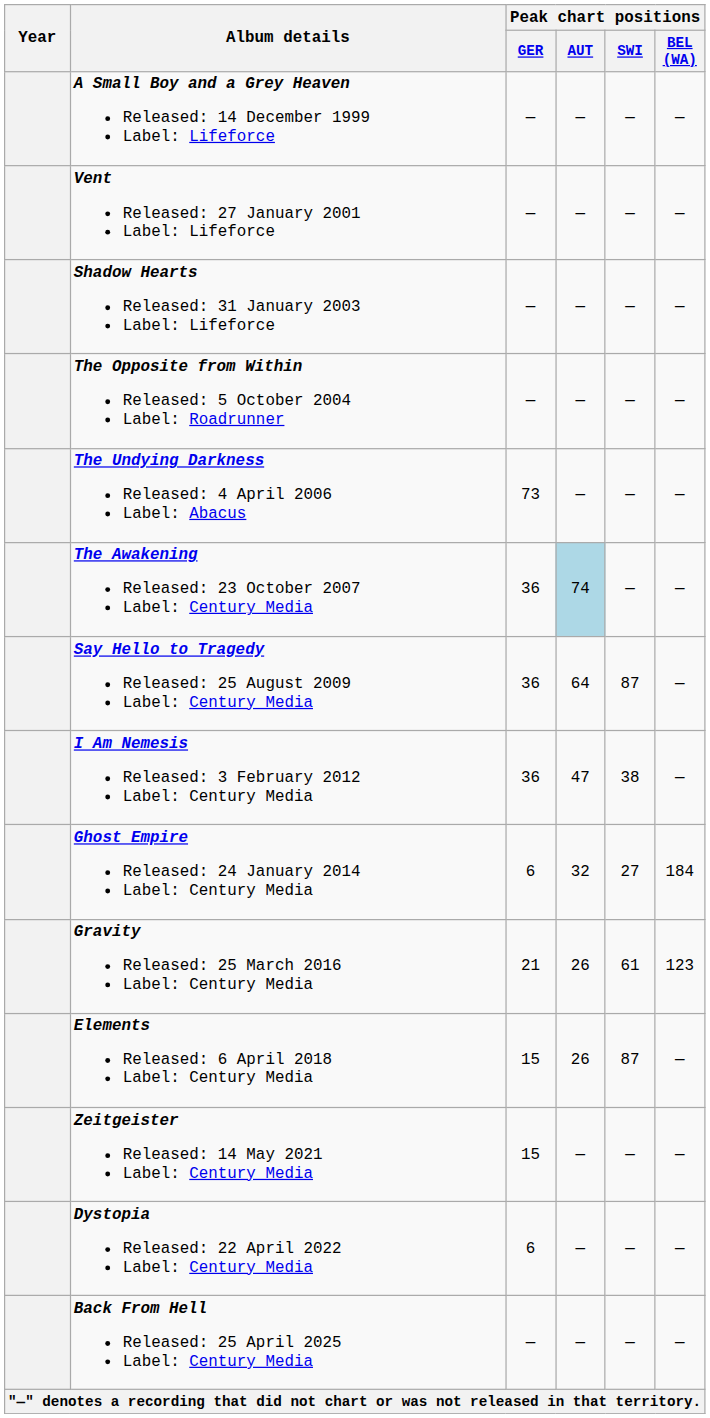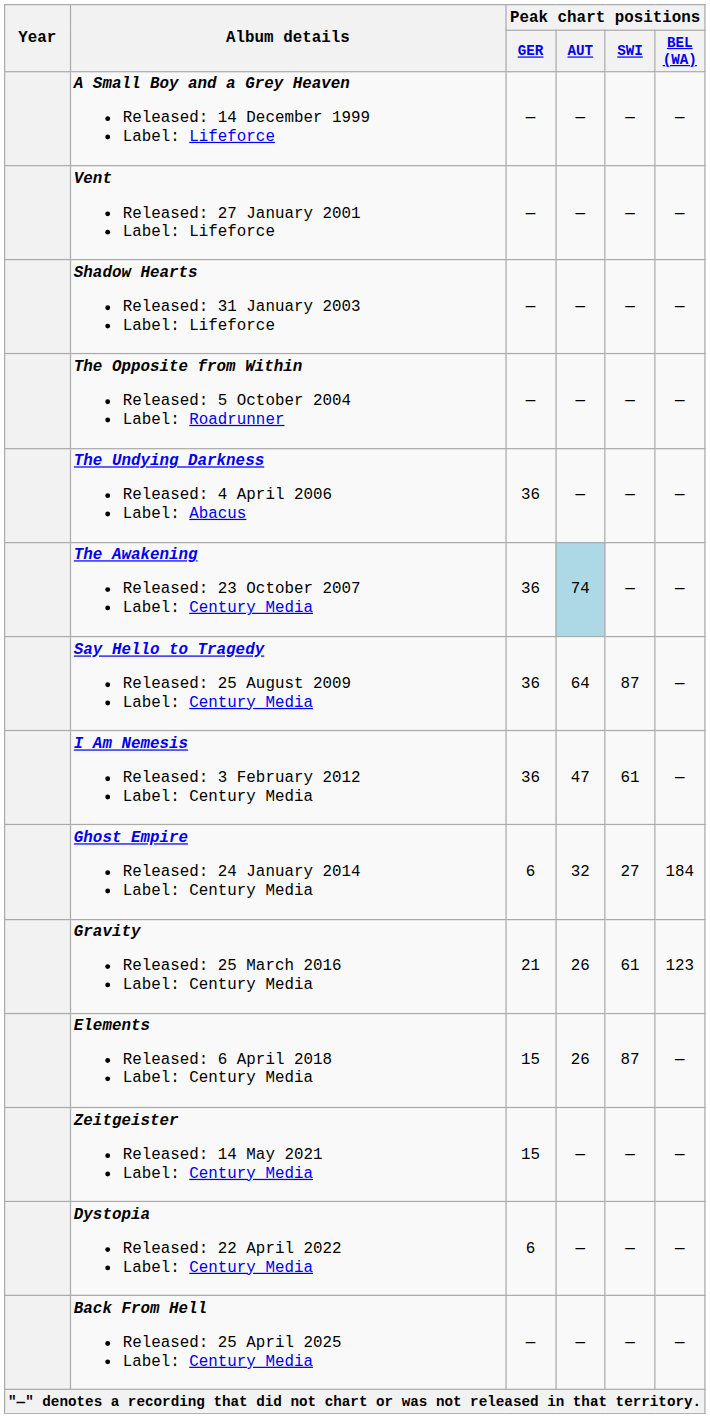The Undying Darkness Released: 4 April 2006 Label: Abacus | Peak chart positions / GER: 73 -> 36
I Am Nemesis Released: 3 February 2012 Label: Century Media | Peak chart positions / SWI: 38 -> 61
